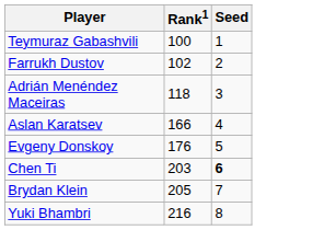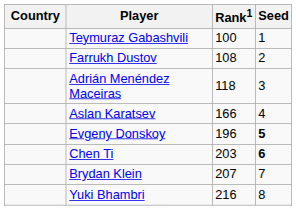+ column: Country
Farrukh Dustov | Rank1: 102 -> 108
Evgeny Donskoy | Rank1: 176 -> 196
Evgeny Donskoy | Seed: normal -> bold
Brydan Klein | Rank1: 205 -> 207
